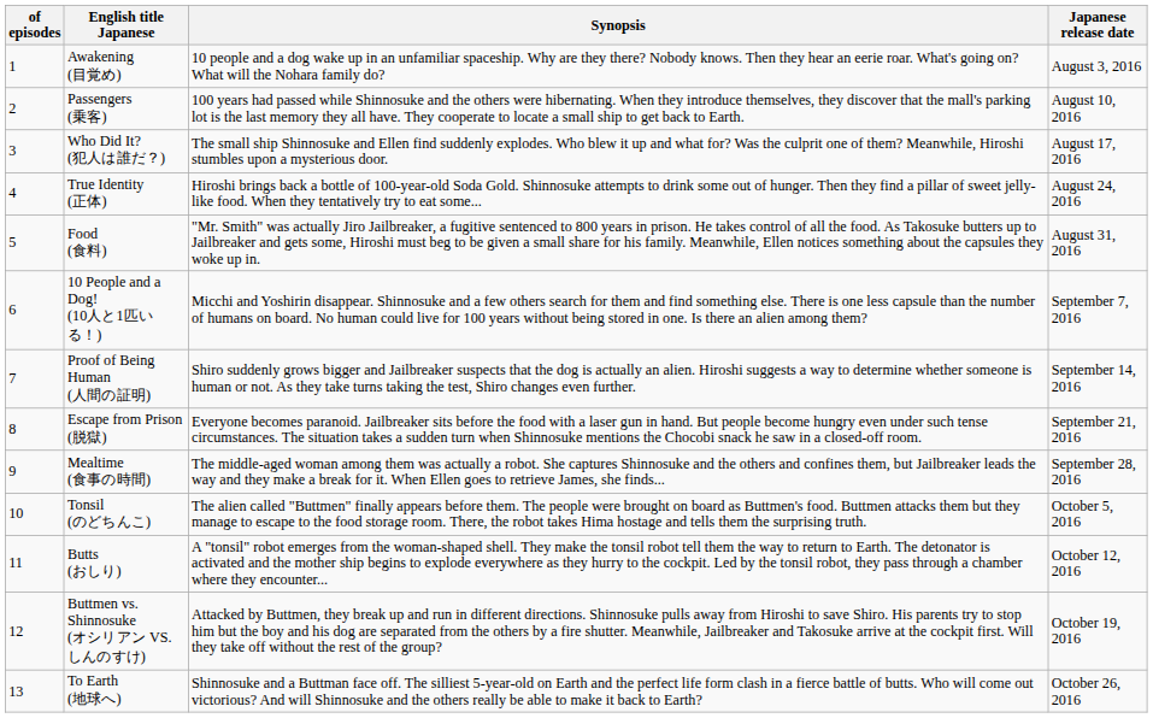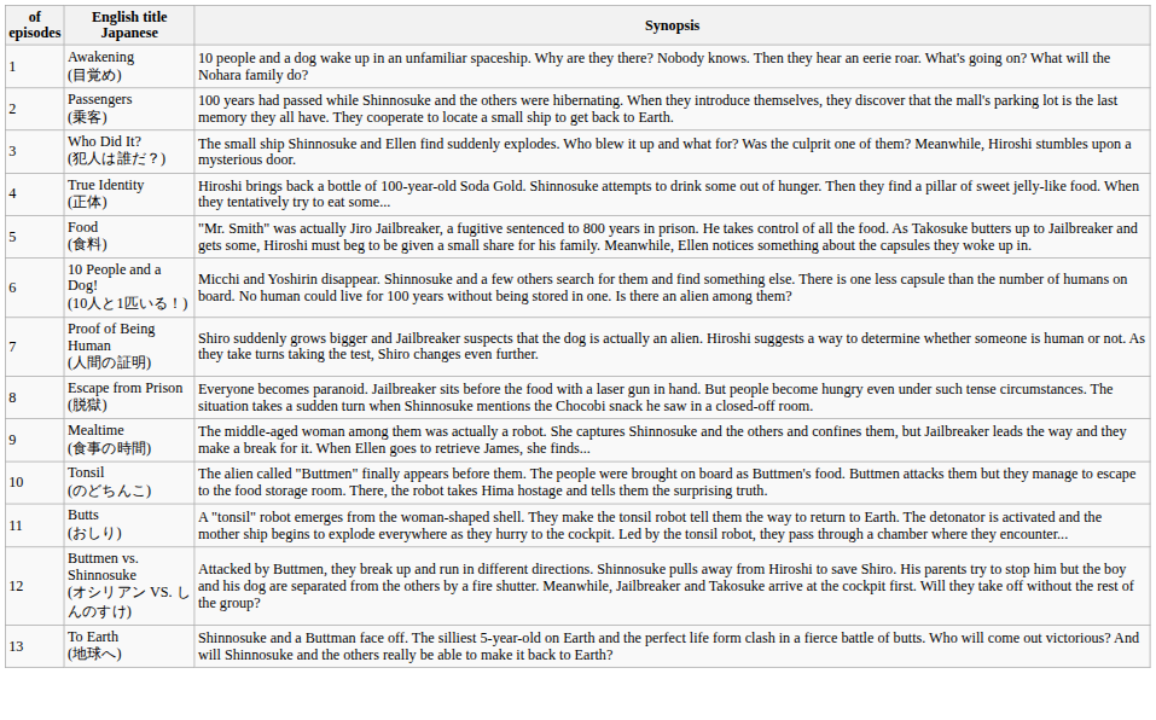- column: Japanese release date | August 3, 2016 | August 10, 2016 | August 17, 2016 | August 24, 2016 | August 31, 2016 | September 7, 2016 | September 14, 2016 | September 21, 2016 | September 28, 2016 | October 5, 2016 | October 12, 2016 | October 19, 2016 | October 26, 2016
